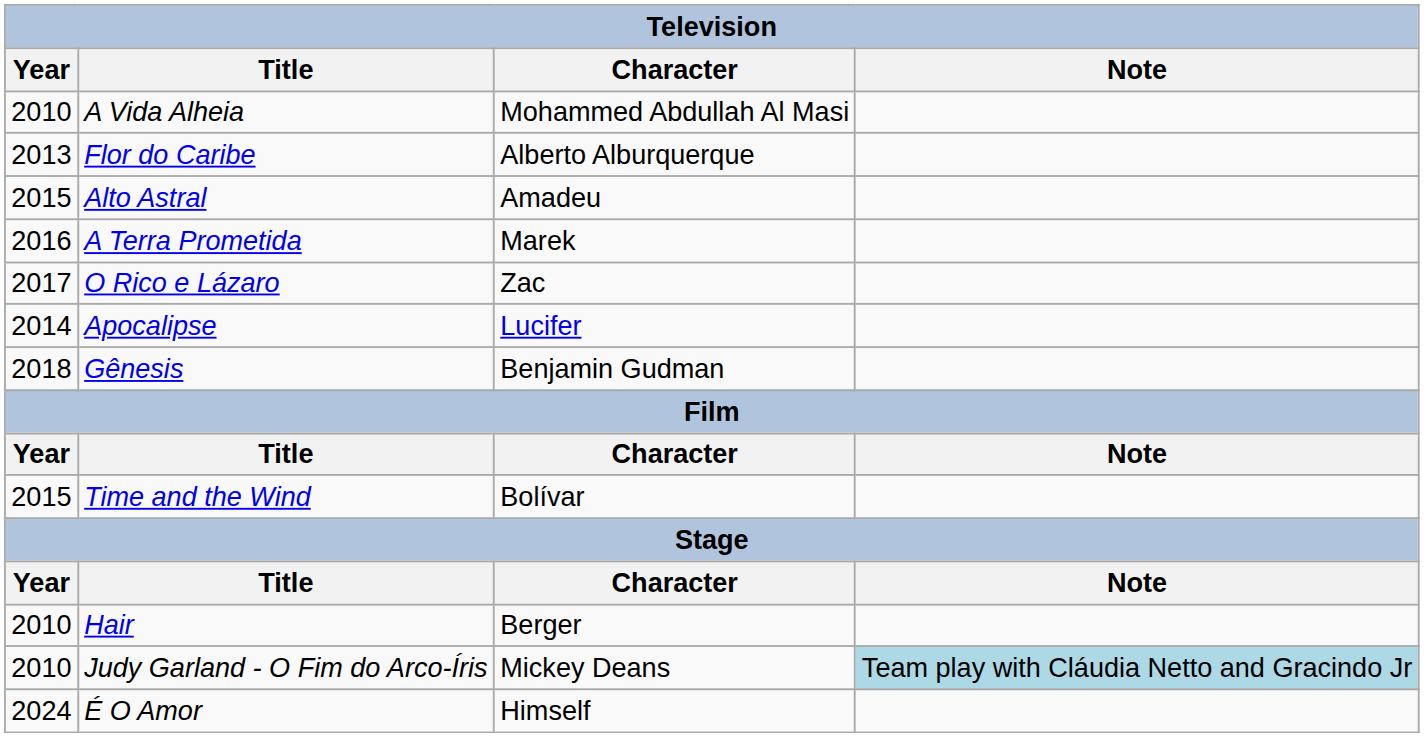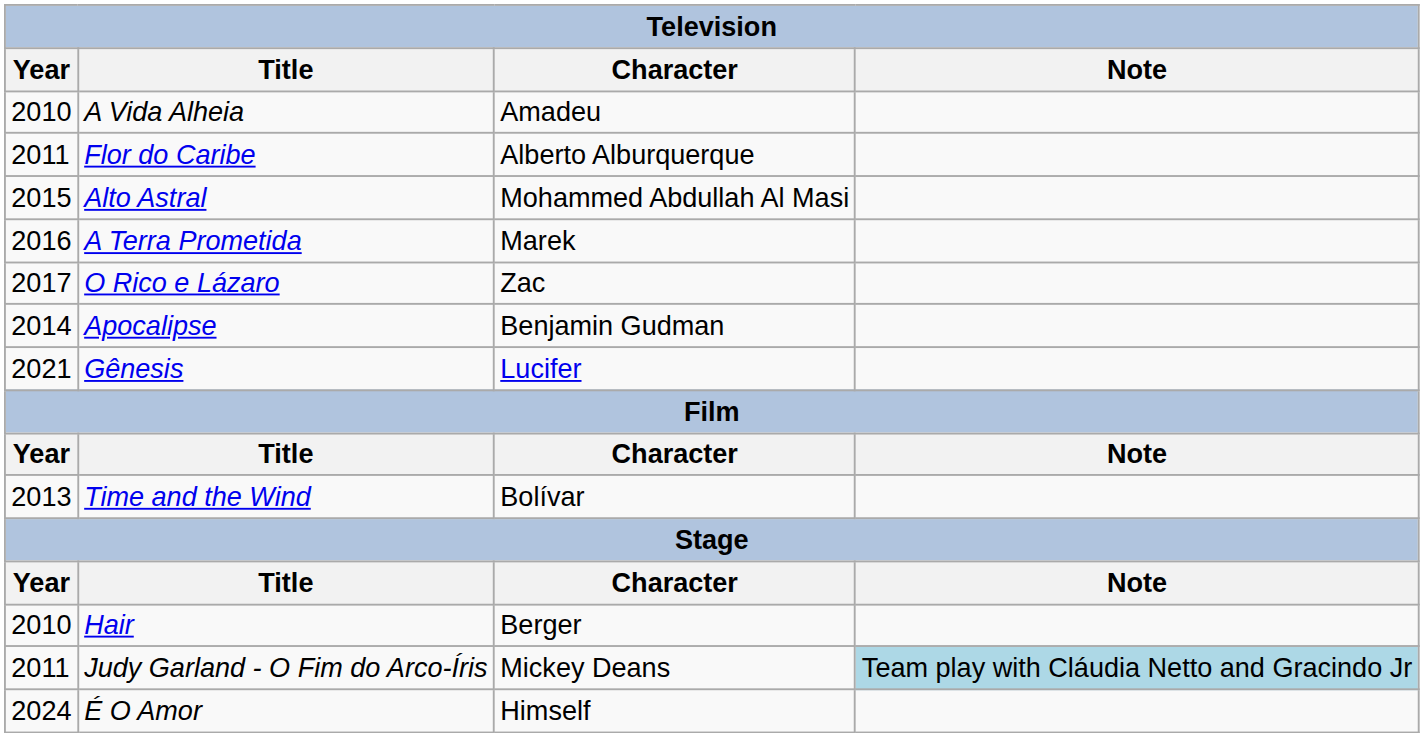A Vida Alheia | Character: Mohammed Abdullah Al Masi -> Amadeu
Flor do Caribe | Year: 2013 -> 2011
Alto Astral | Character: Amadeu -> Mohammed Abdullah Al Masi
Apocalipse | Character: Lucifer -> Benjamin Gudman
Gênesis | Year: 2018 -> 2021
Gênesis | Character: Benjamin Gudman -> Lucifer
Time and the Wind | Year: 2015 -> 2013
Judy Garland - O Fim do Arco-Íris | Year: 2010 -> 2011
